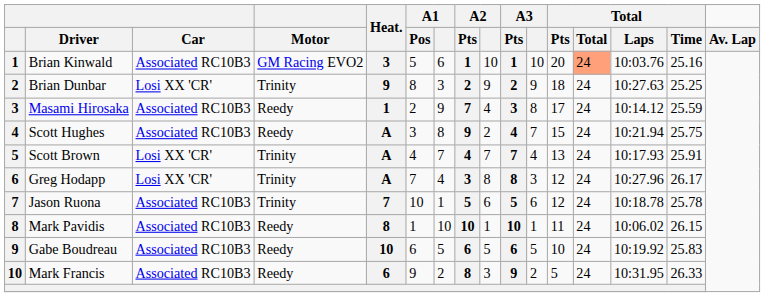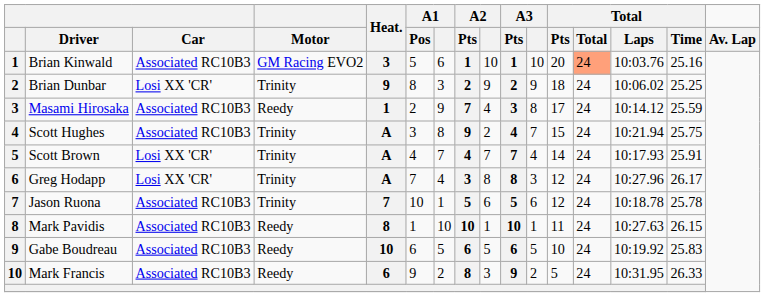Brian Dunbar | Total / Laps: 10:27.63 -> 10:06.02
Scott Hughes | Motor: Reedy -> Trinity
Scott Brown | Total / Pts: 13 -> 14
Mark Pavidis | Total / Laps: 10:06.02 -> 10:27.63
